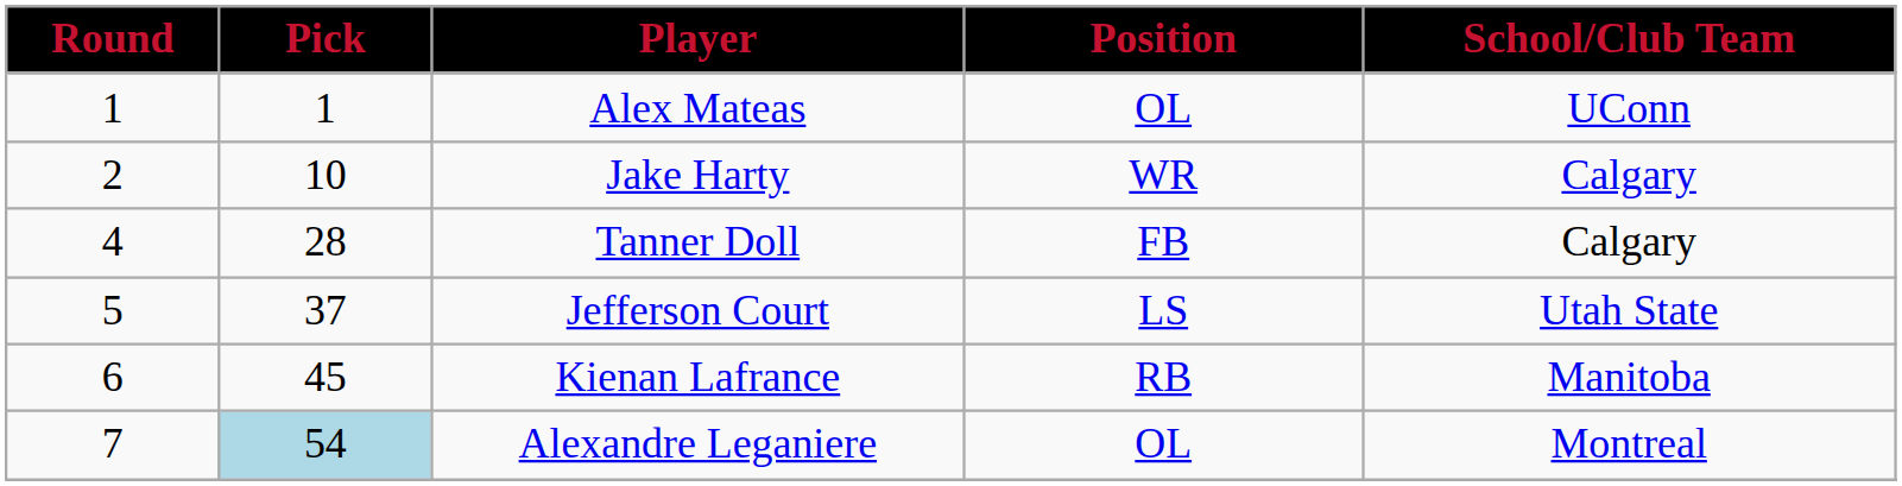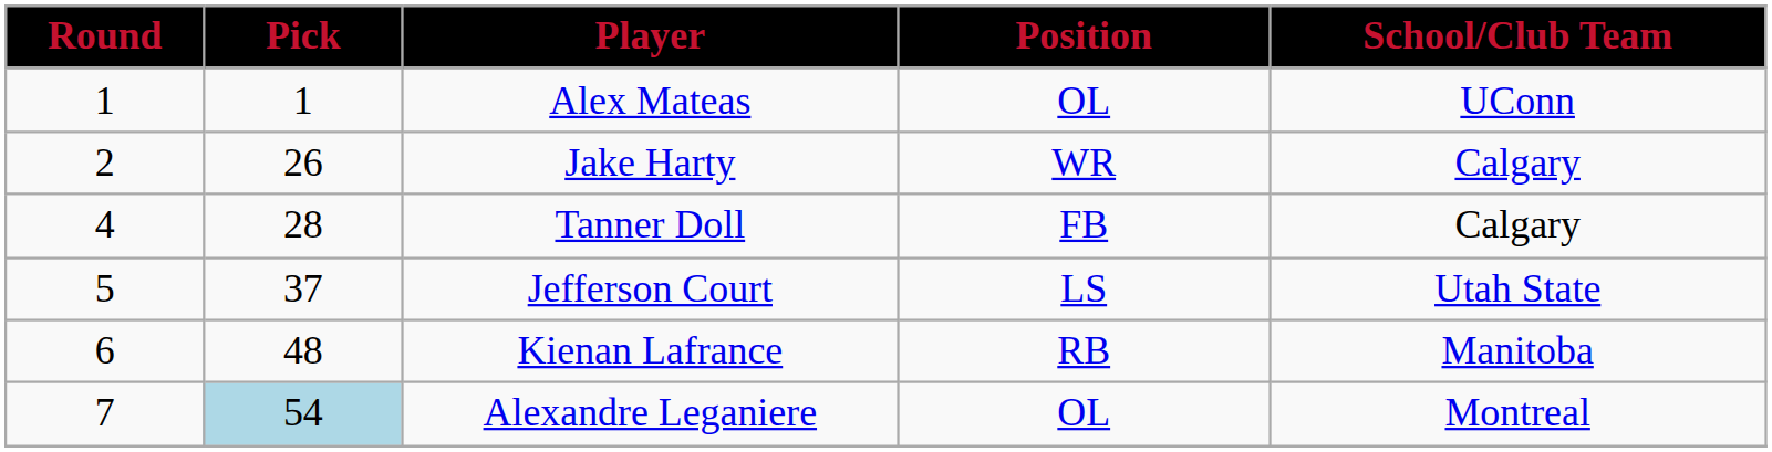Jake Harty | Pick: 10 -> 26
Kienan Lafrance | Pick: 45 -> 48
